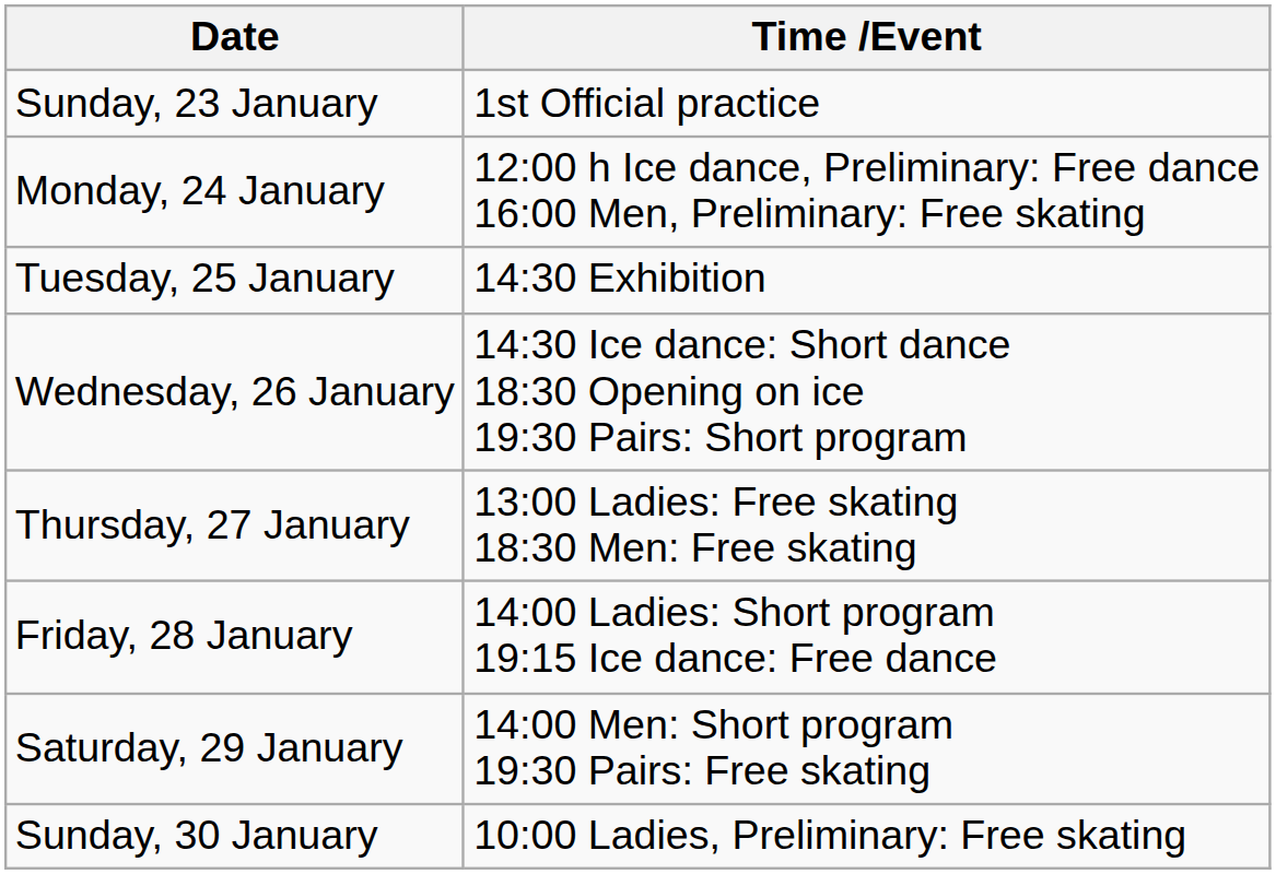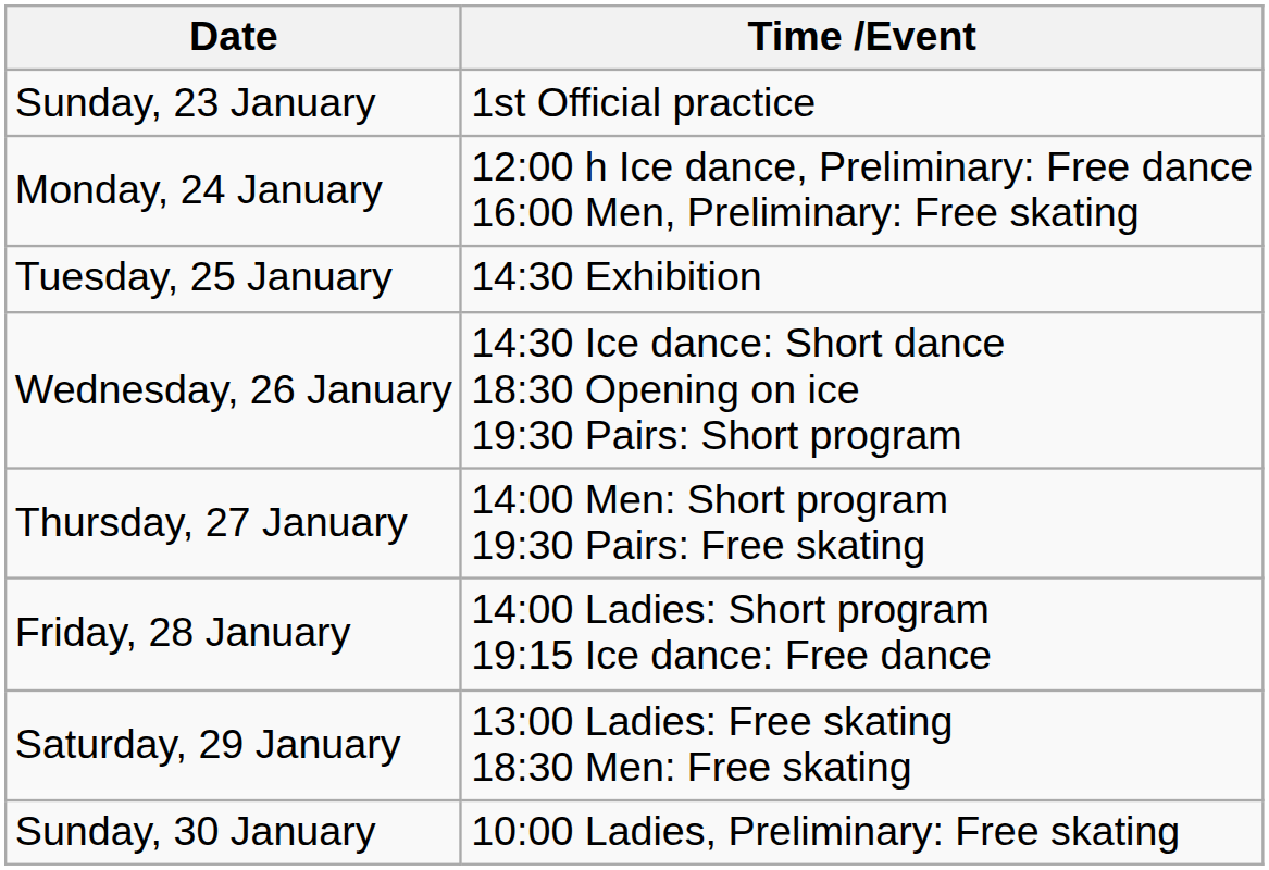Thursday, 27 January | Time /Event: 13:00 Ladies: Free skating 18:30 Men: Free skating -> 14:00 Men: Short program 19:30 Pairs: Free skating
Saturday, 29 January | Time /Event: 14:00 Men: Short program 19:30 Pairs: Free skating -> 13:00 Ladies: Free skating 18:30 Men: Free skating
